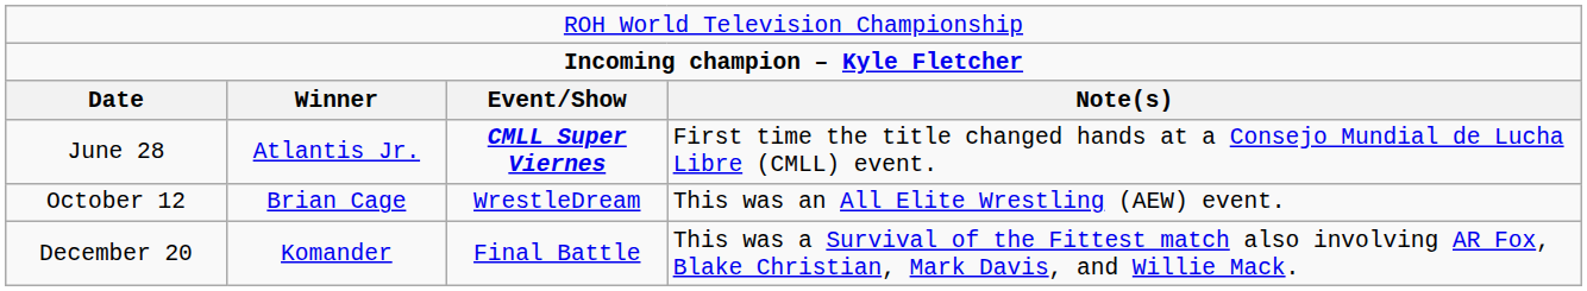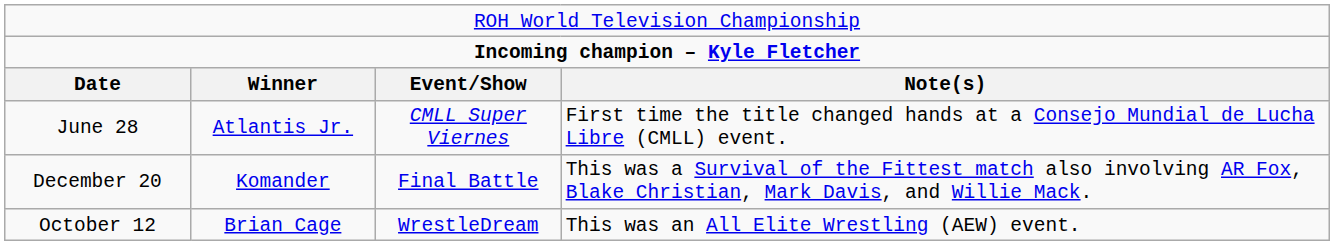June 28 | column 3: bold -> normal
rows swapped: October 12 <-> December 20
